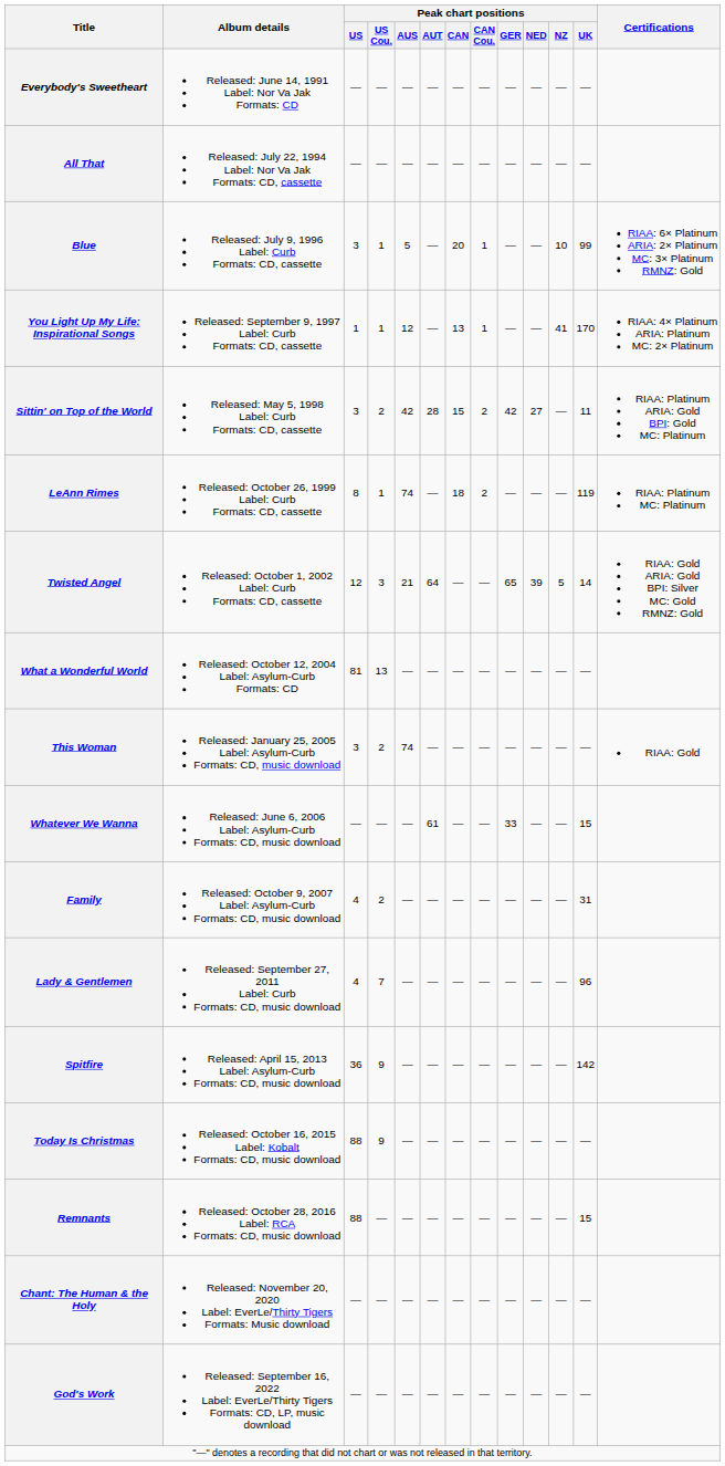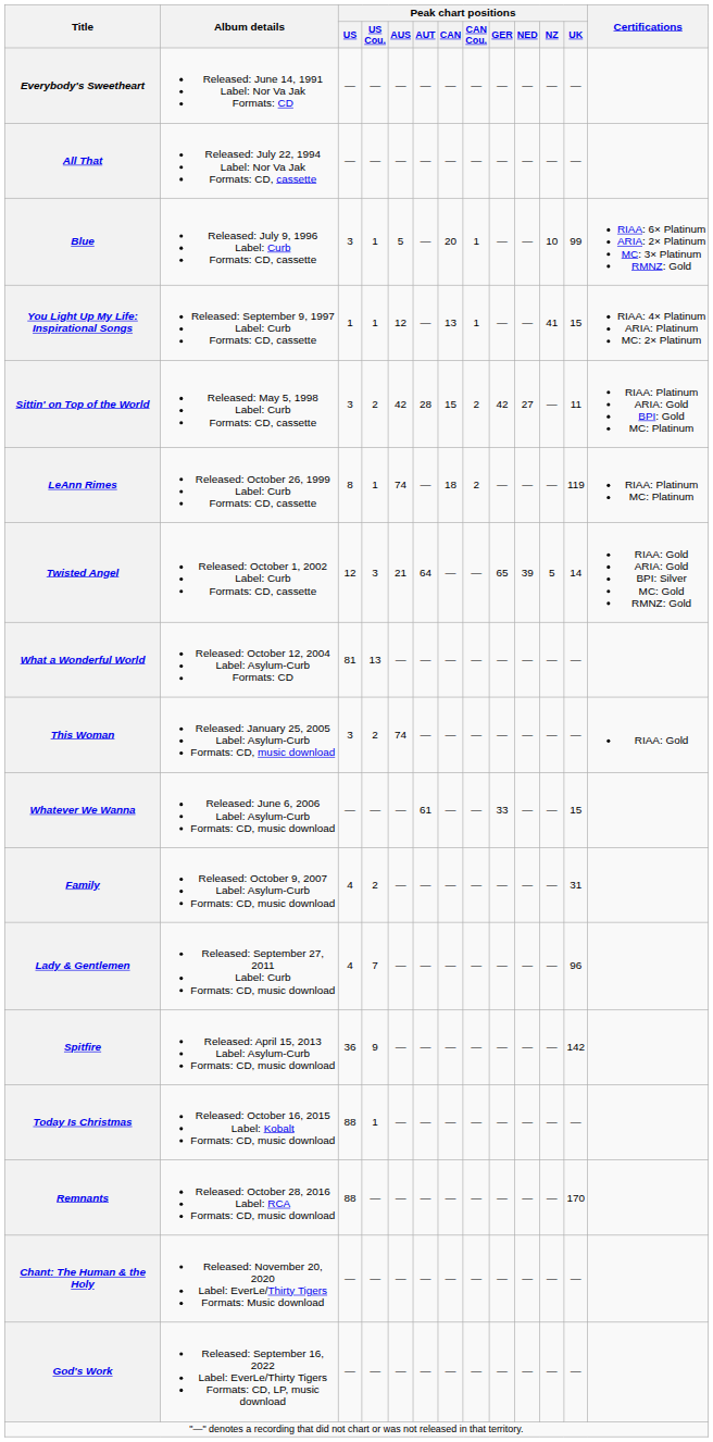You Light Up My Life: Inspirational Songs | Peak chart positions / UK: 170 -> 15
Today Is Christmas | Peak chart positions / US Cou.: 9 -> 1
Remnants | Peak chart positions / UK: 15 -> 170
